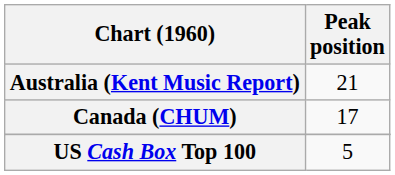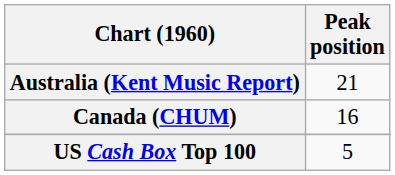Canada (CHUM) | Peak position: 17 -> 16
